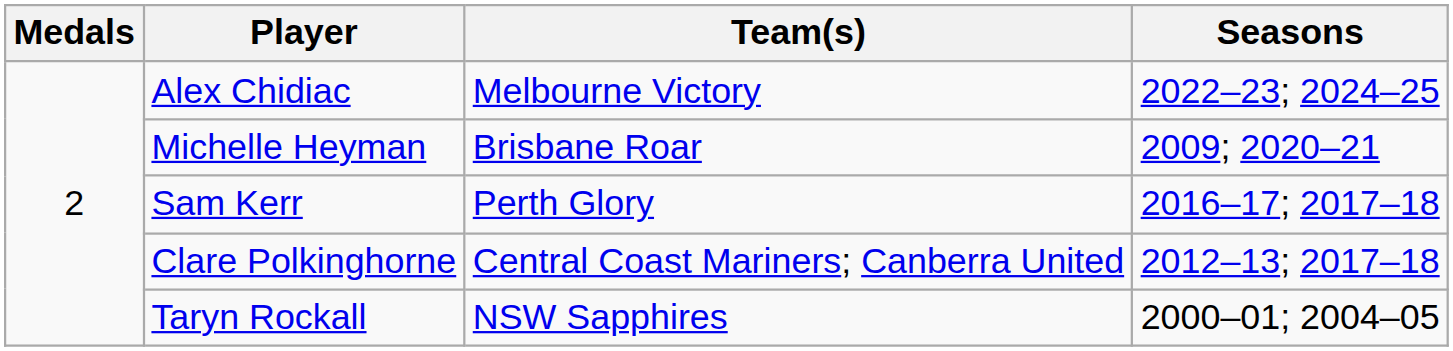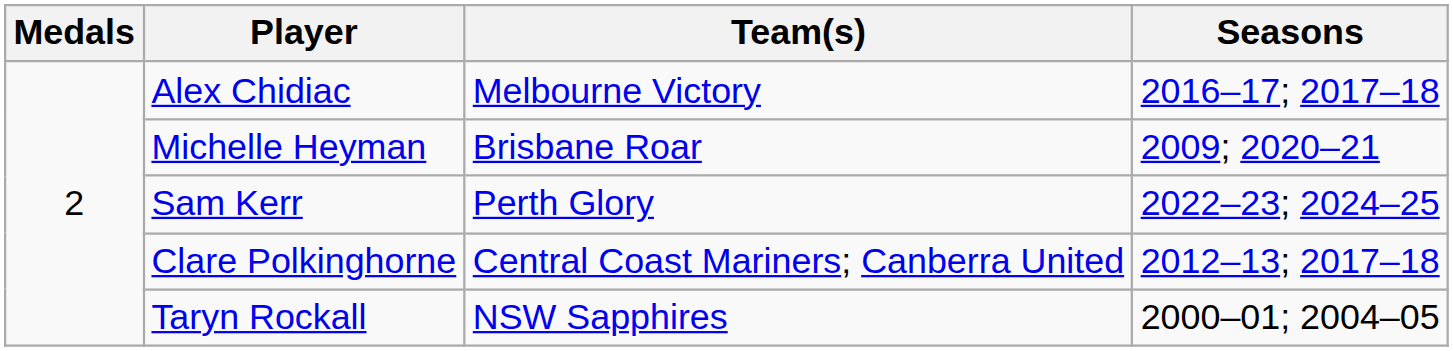Alex Chidiac | Seasons: 2022–23; 2024–25 -> 2016–17; 2017–18
Sam Kerr | Seasons: 2016–17; 2017–18 -> 2022–23; 2024–25
